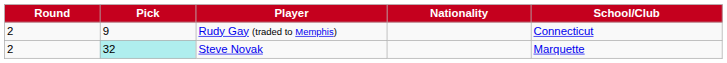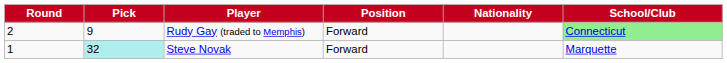+ column: Position | Forward | Forward
Rudy Gay (traded to Memphis) | School/Club: no background -> lightgreen background
Steve Novak | Round: 2 -> 1
